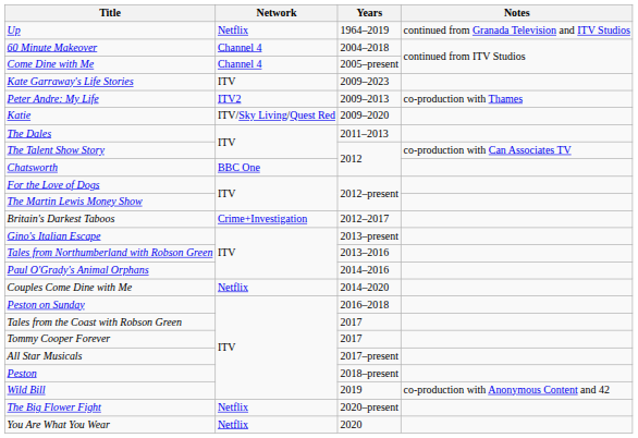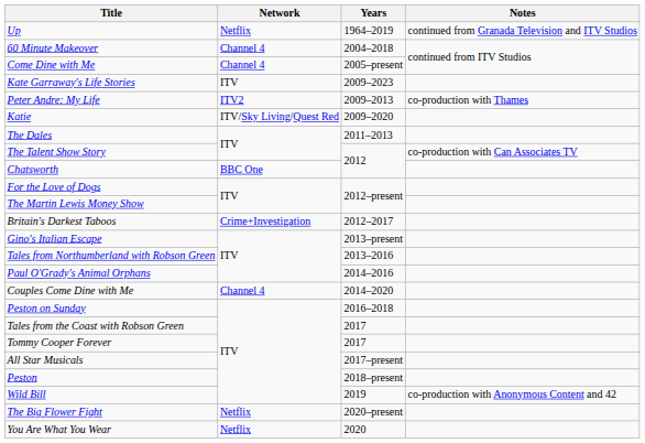Couples Come Dine with Me | Network: Netflix -> Channel 4
